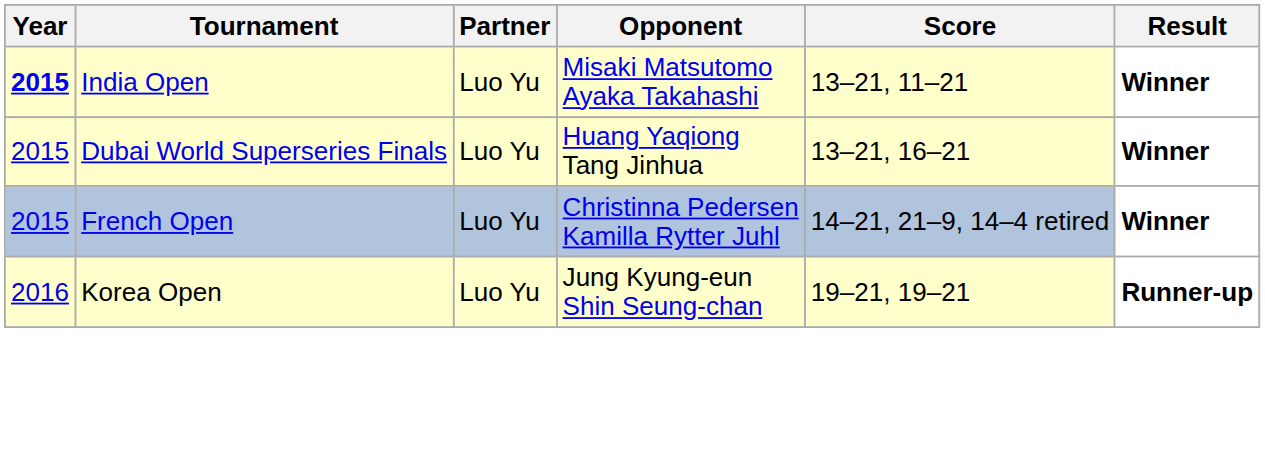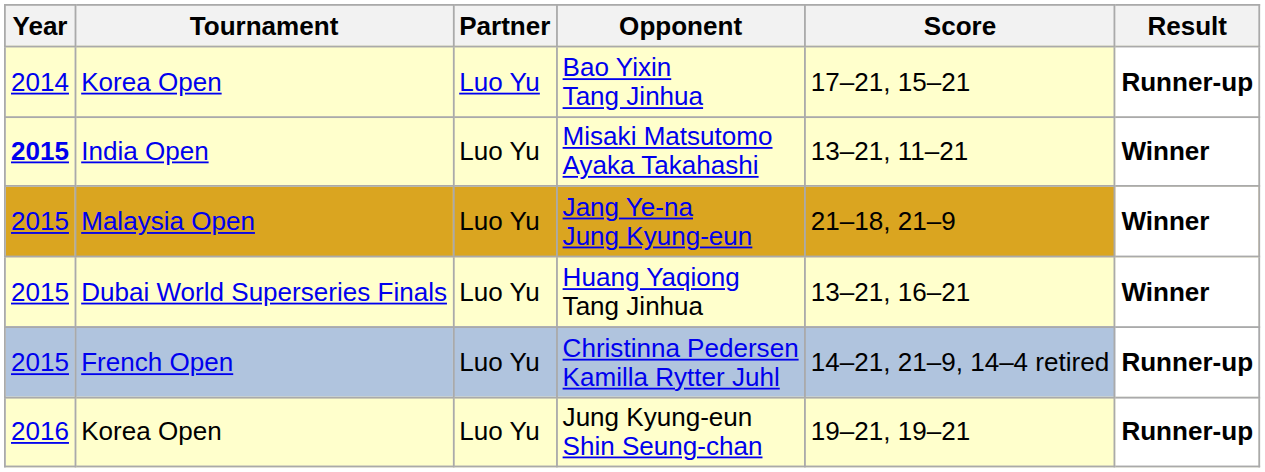+ row: 2014 | Korea Open | Luo Yu | Bao Yixin Tang Jinhua | 17–21, 15–21 | Runner-up
+ row: 2015 | Malaysia Open | Luo Yu | Jang Ye-na Jung Kyung-eun | 21–18, 21–9 | Winner
Christinna Pedersen Kamilla Rytter Juhl | Result: Winner -> Runner-up
